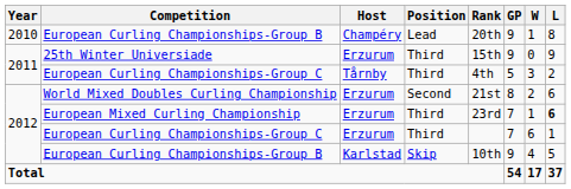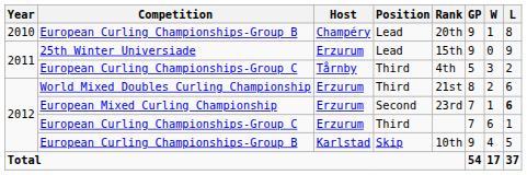25th Winter Universiade | Position: Third -> Lead
World Mixed Doubles Curling Championship | Position: Second -> Third
European Mixed Curling Championship | Position: Third -> Second
